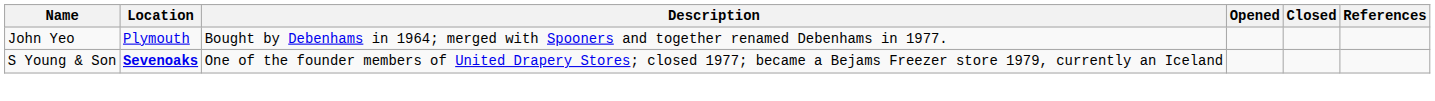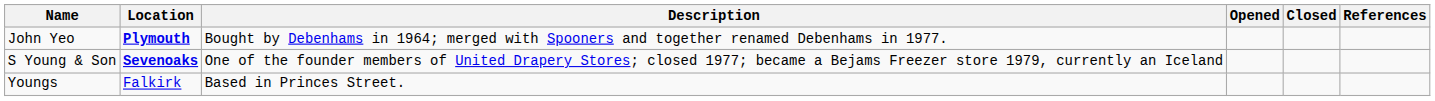John Yeo | Location: normal -> bold
+ row: Youngs | Falkirk | Based in Princes Street.
